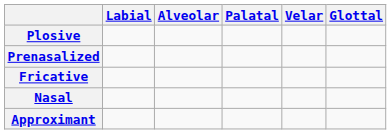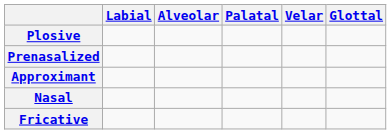rows swapped: Fricative <-> Approximant
